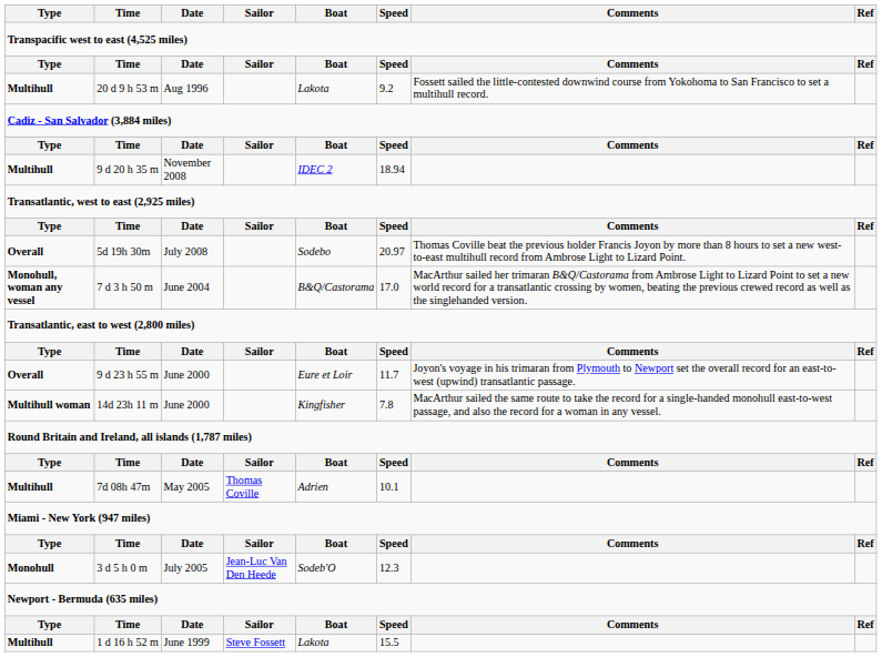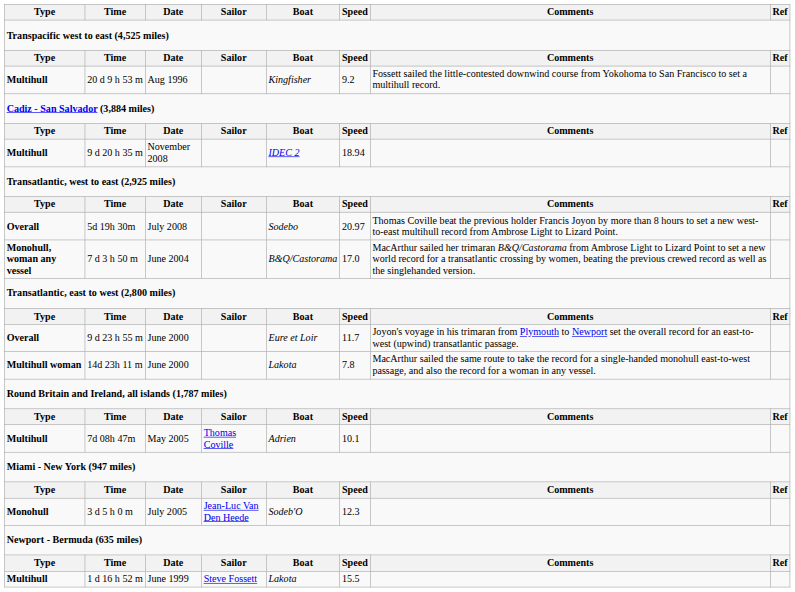20 d 9 h 53 m | Boat: Lakota -> Kingfisher
14d 23h 11 m | Boat: Kingfisher -> Lakota
